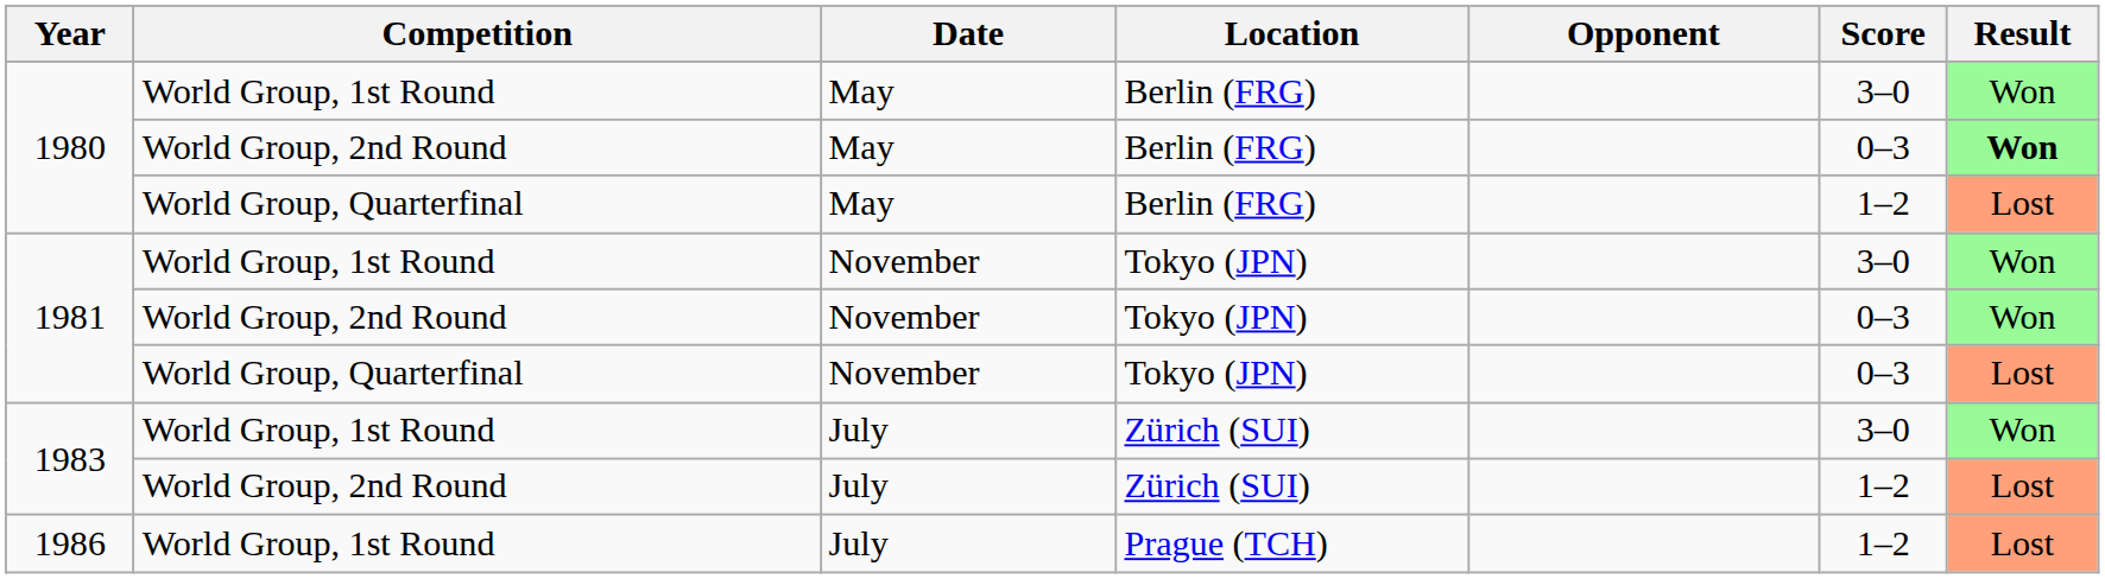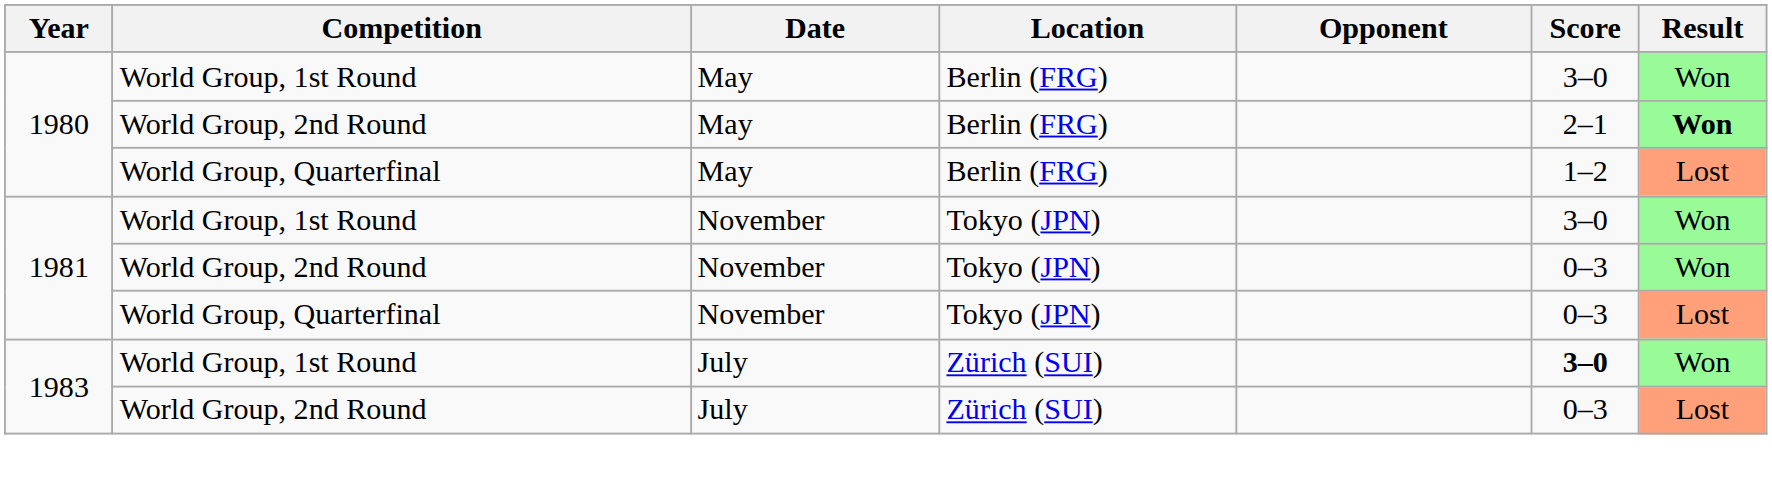1980 / World Group, 2nd Round | Score: 0–3 -> 2–1
1983 / World Group, 1st Round | Score: normal -> bold
1983 / World Group, 2nd Round | Score: 1–2 -> 0–3
- row: 1986 | World Group, 1st Round | July | Prague (TCH) | 1–2 | Lost
